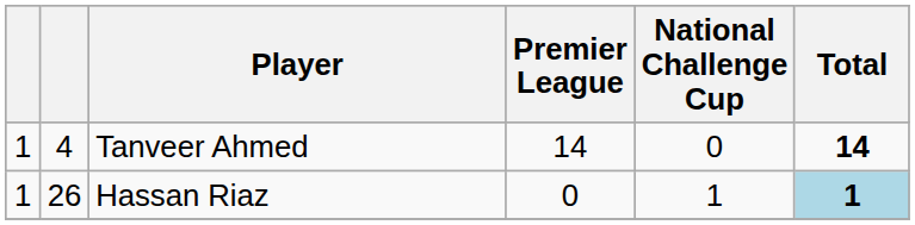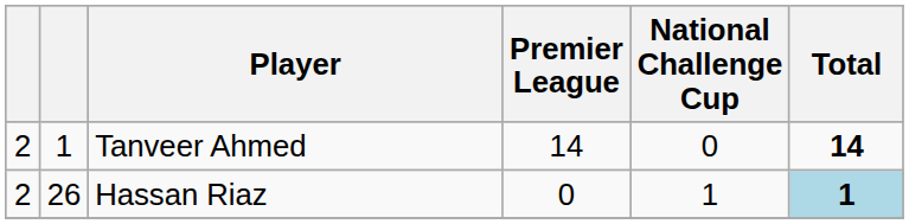Tanveer Ahmed | column 1: 1 -> 2
Tanveer Ahmed | column 2: 4 -> 1
Hassan Riaz | column 1: 1 -> 2
